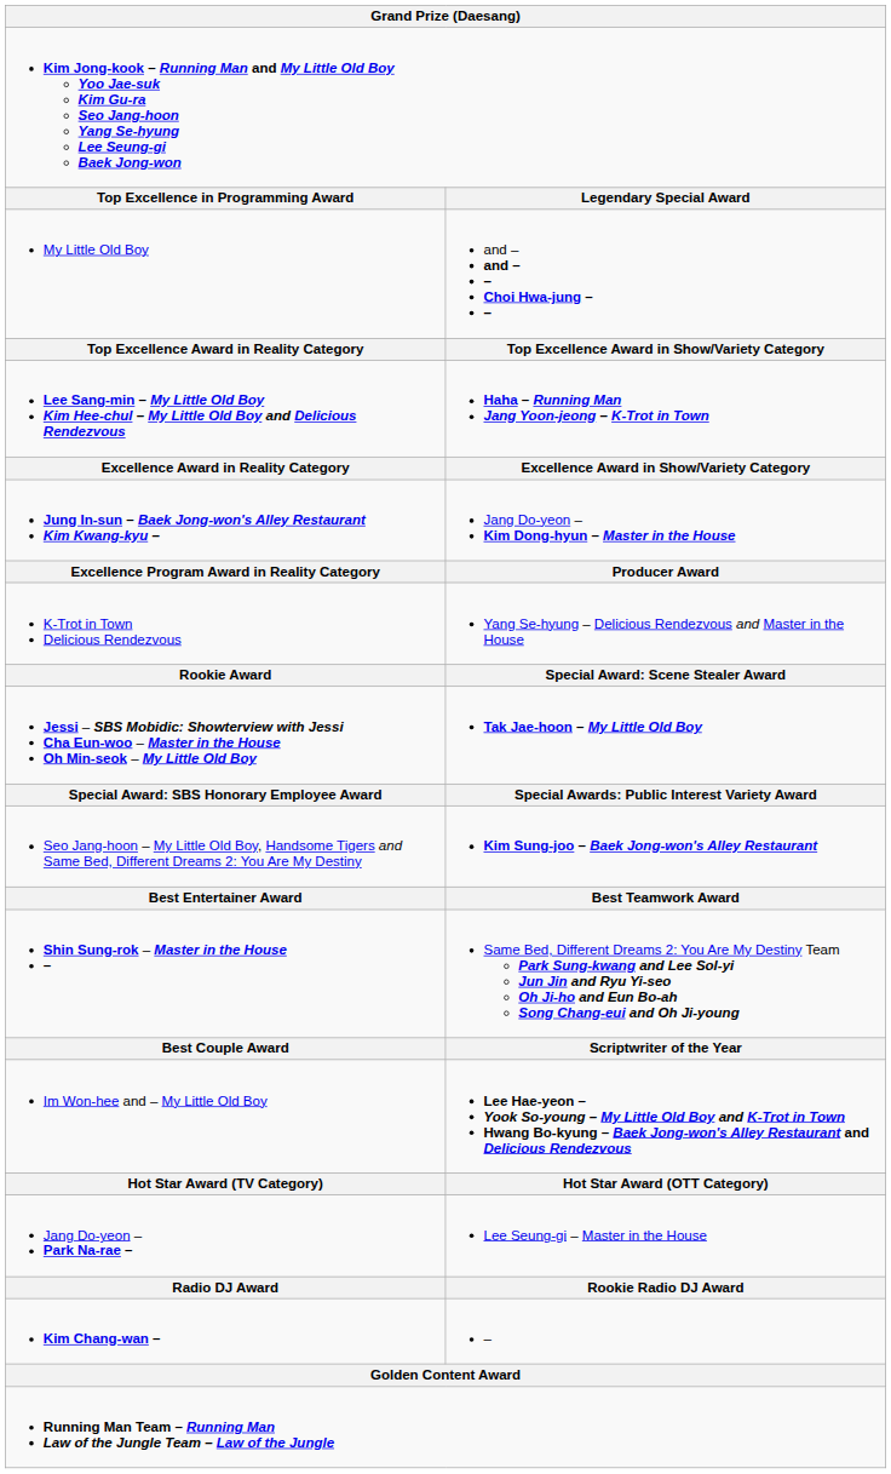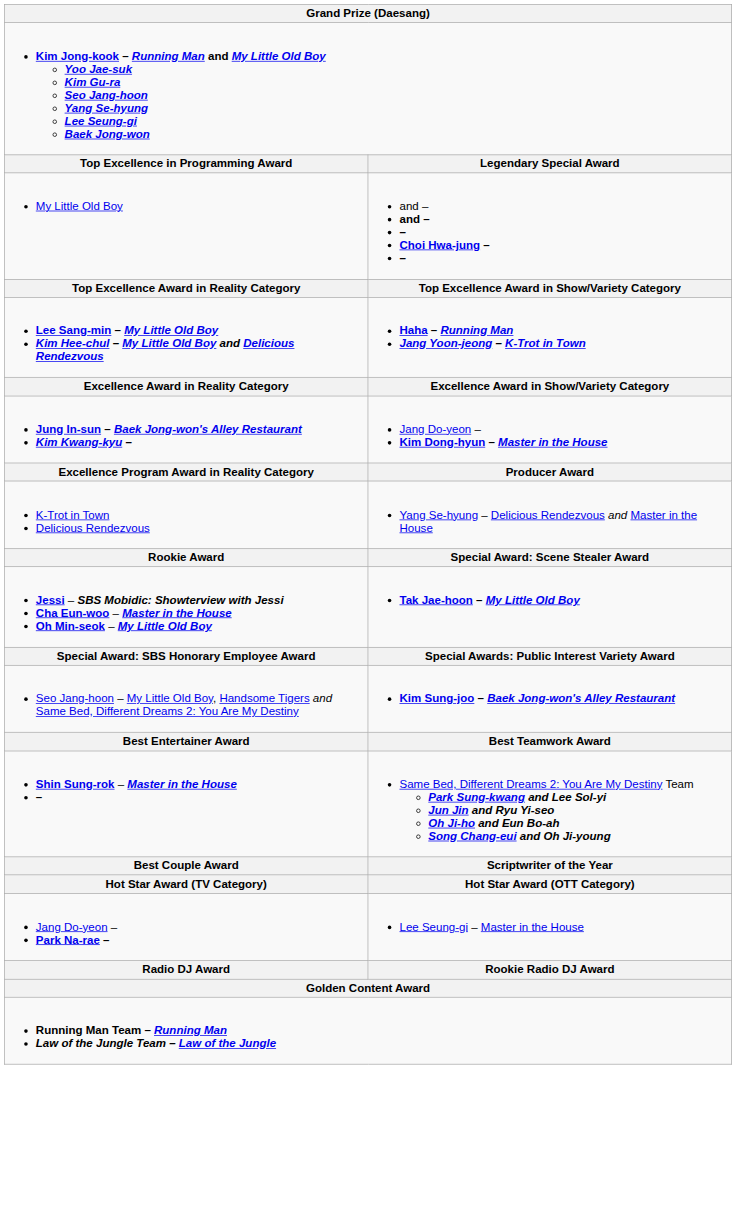- row: Im Won-hee and – My Little Old Boy | Lee Hae-yeon – Yook So-young – My Little Old Boy and K-Trot in Town Hwang Bo-kyung – Baek Jong-won's Alley Restaurant and Delicious Rendezvous
- row: Kim Chang-wan – | –
